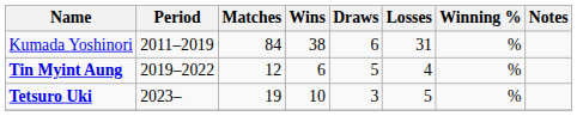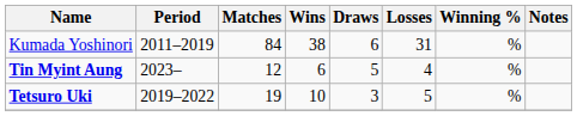Tin Myint Aung | Period: 2019–2022 -> 2023–
Tetsuro Uki | Period: 2023– -> 2019–2022
